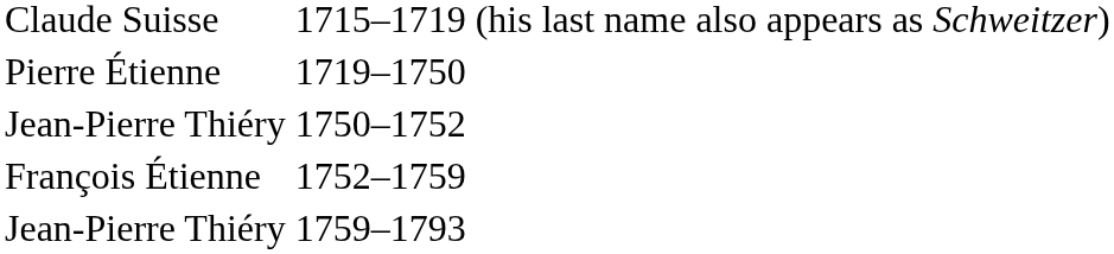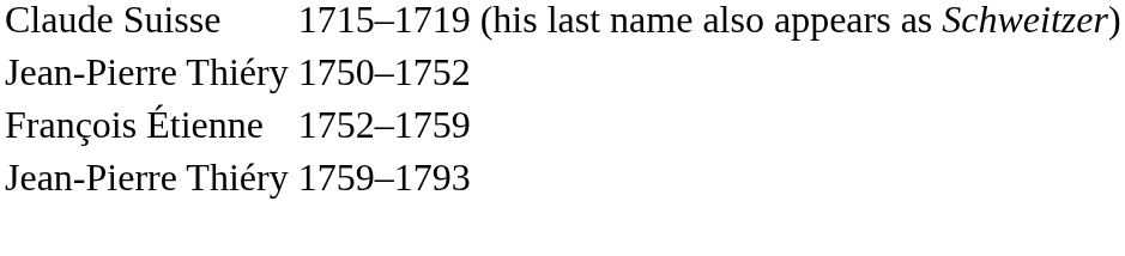- row: Pierre Étienne | 1719–1750
